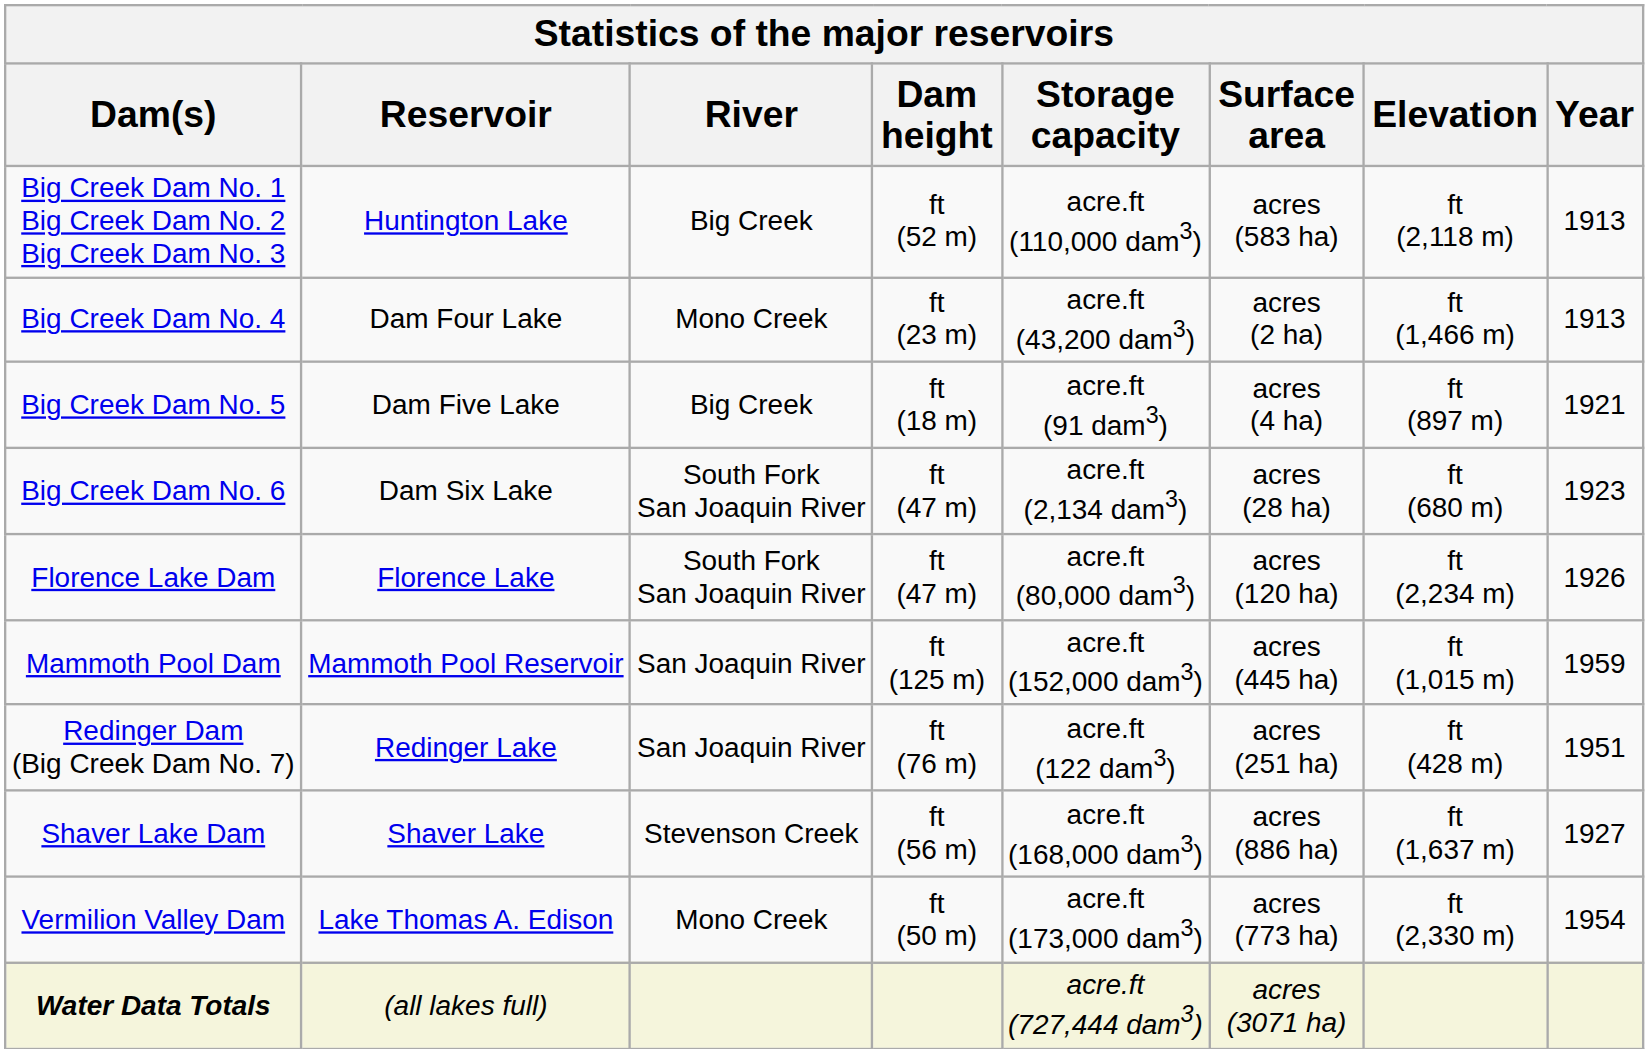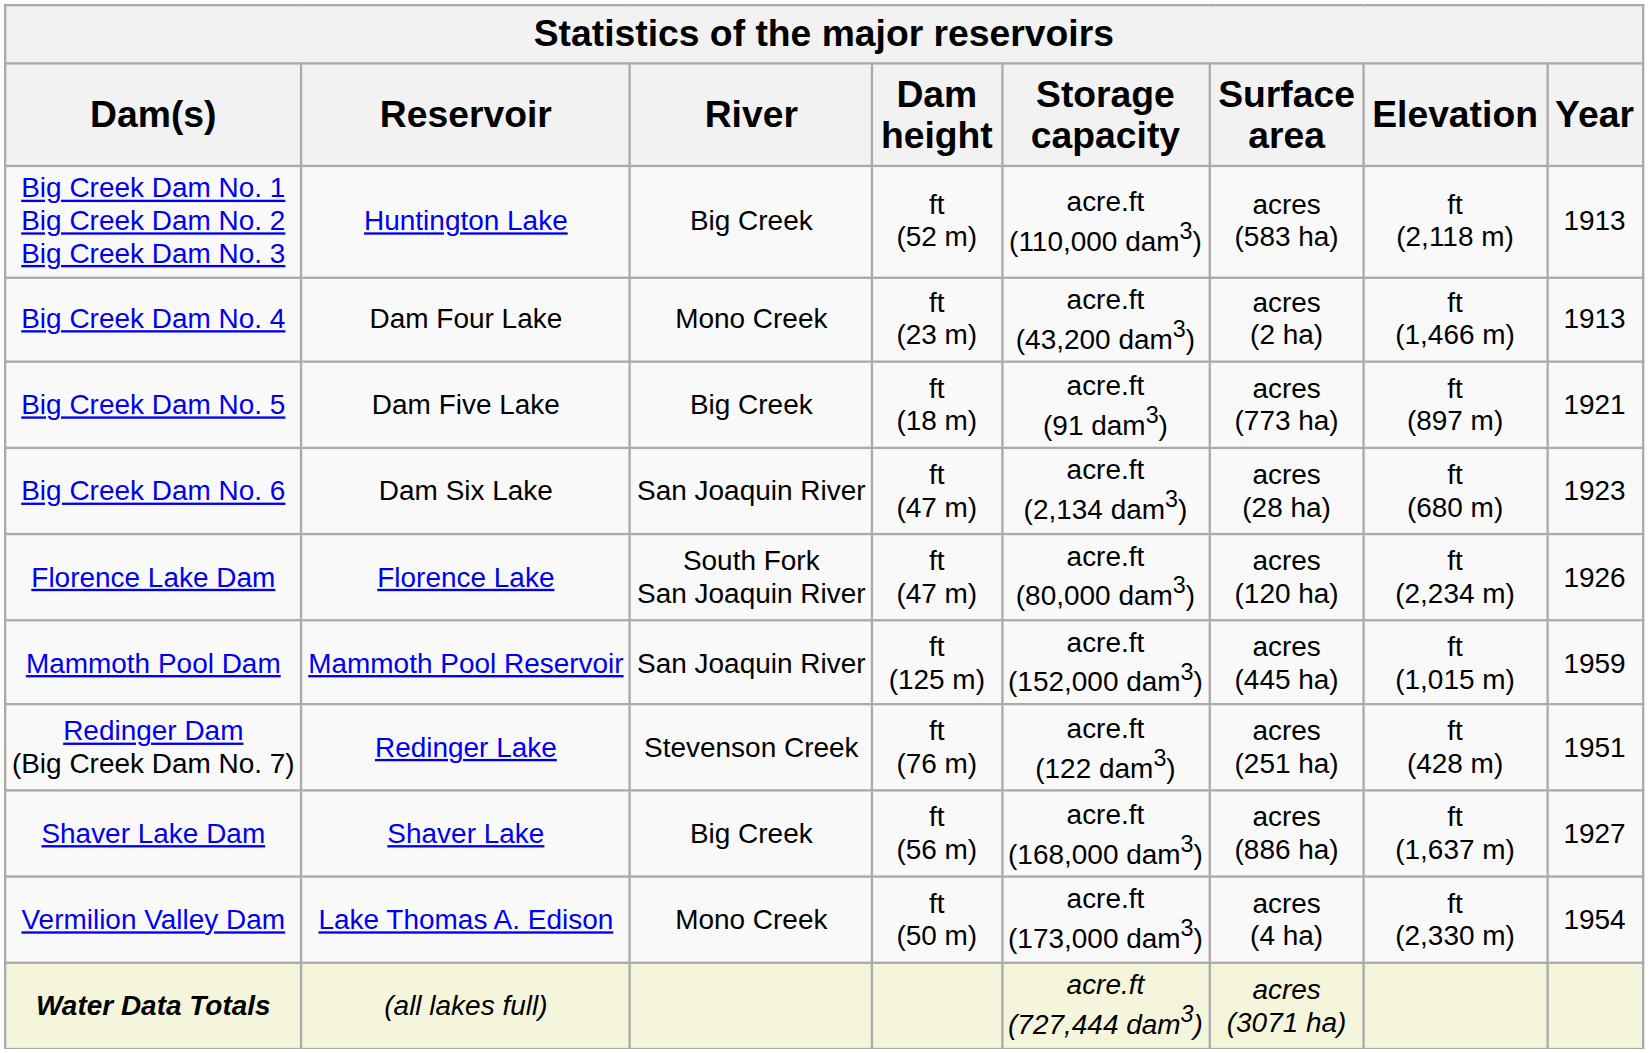Big Creek Dam No. 5 | Surface area: acres (4 ha) -> acres (773 ha)
Big Creek Dam No. 6 | River: South Fork San Joaquin River -> San Joaquin River
Redinger Dam (Big Creek Dam No. 7) | River: San Joaquin River -> Stevenson Creek
Shaver Lake Dam | River: Stevenson Creek -> Big Creek
Vermilion Valley Dam | Surface area: acres (773 ha) -> acres (4 ha)
